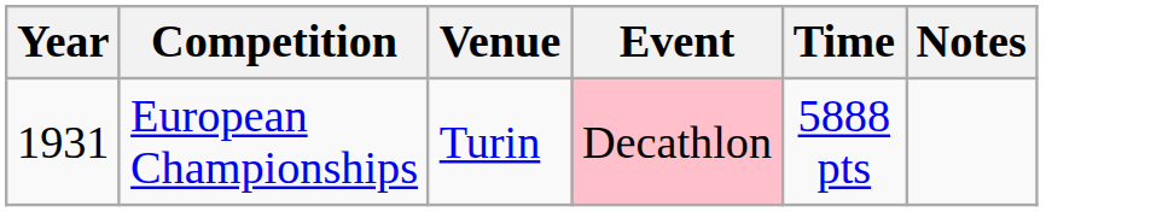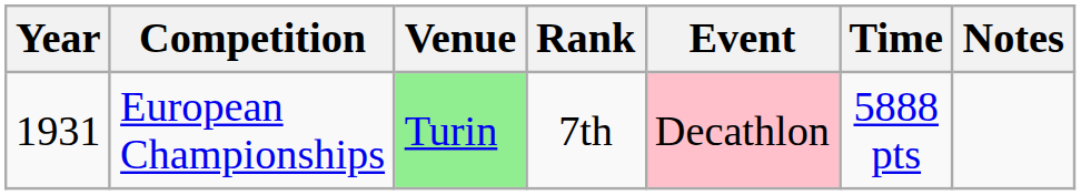+ column: Rank | 7th
European Championships | Venue: no background -> lightgreen background
